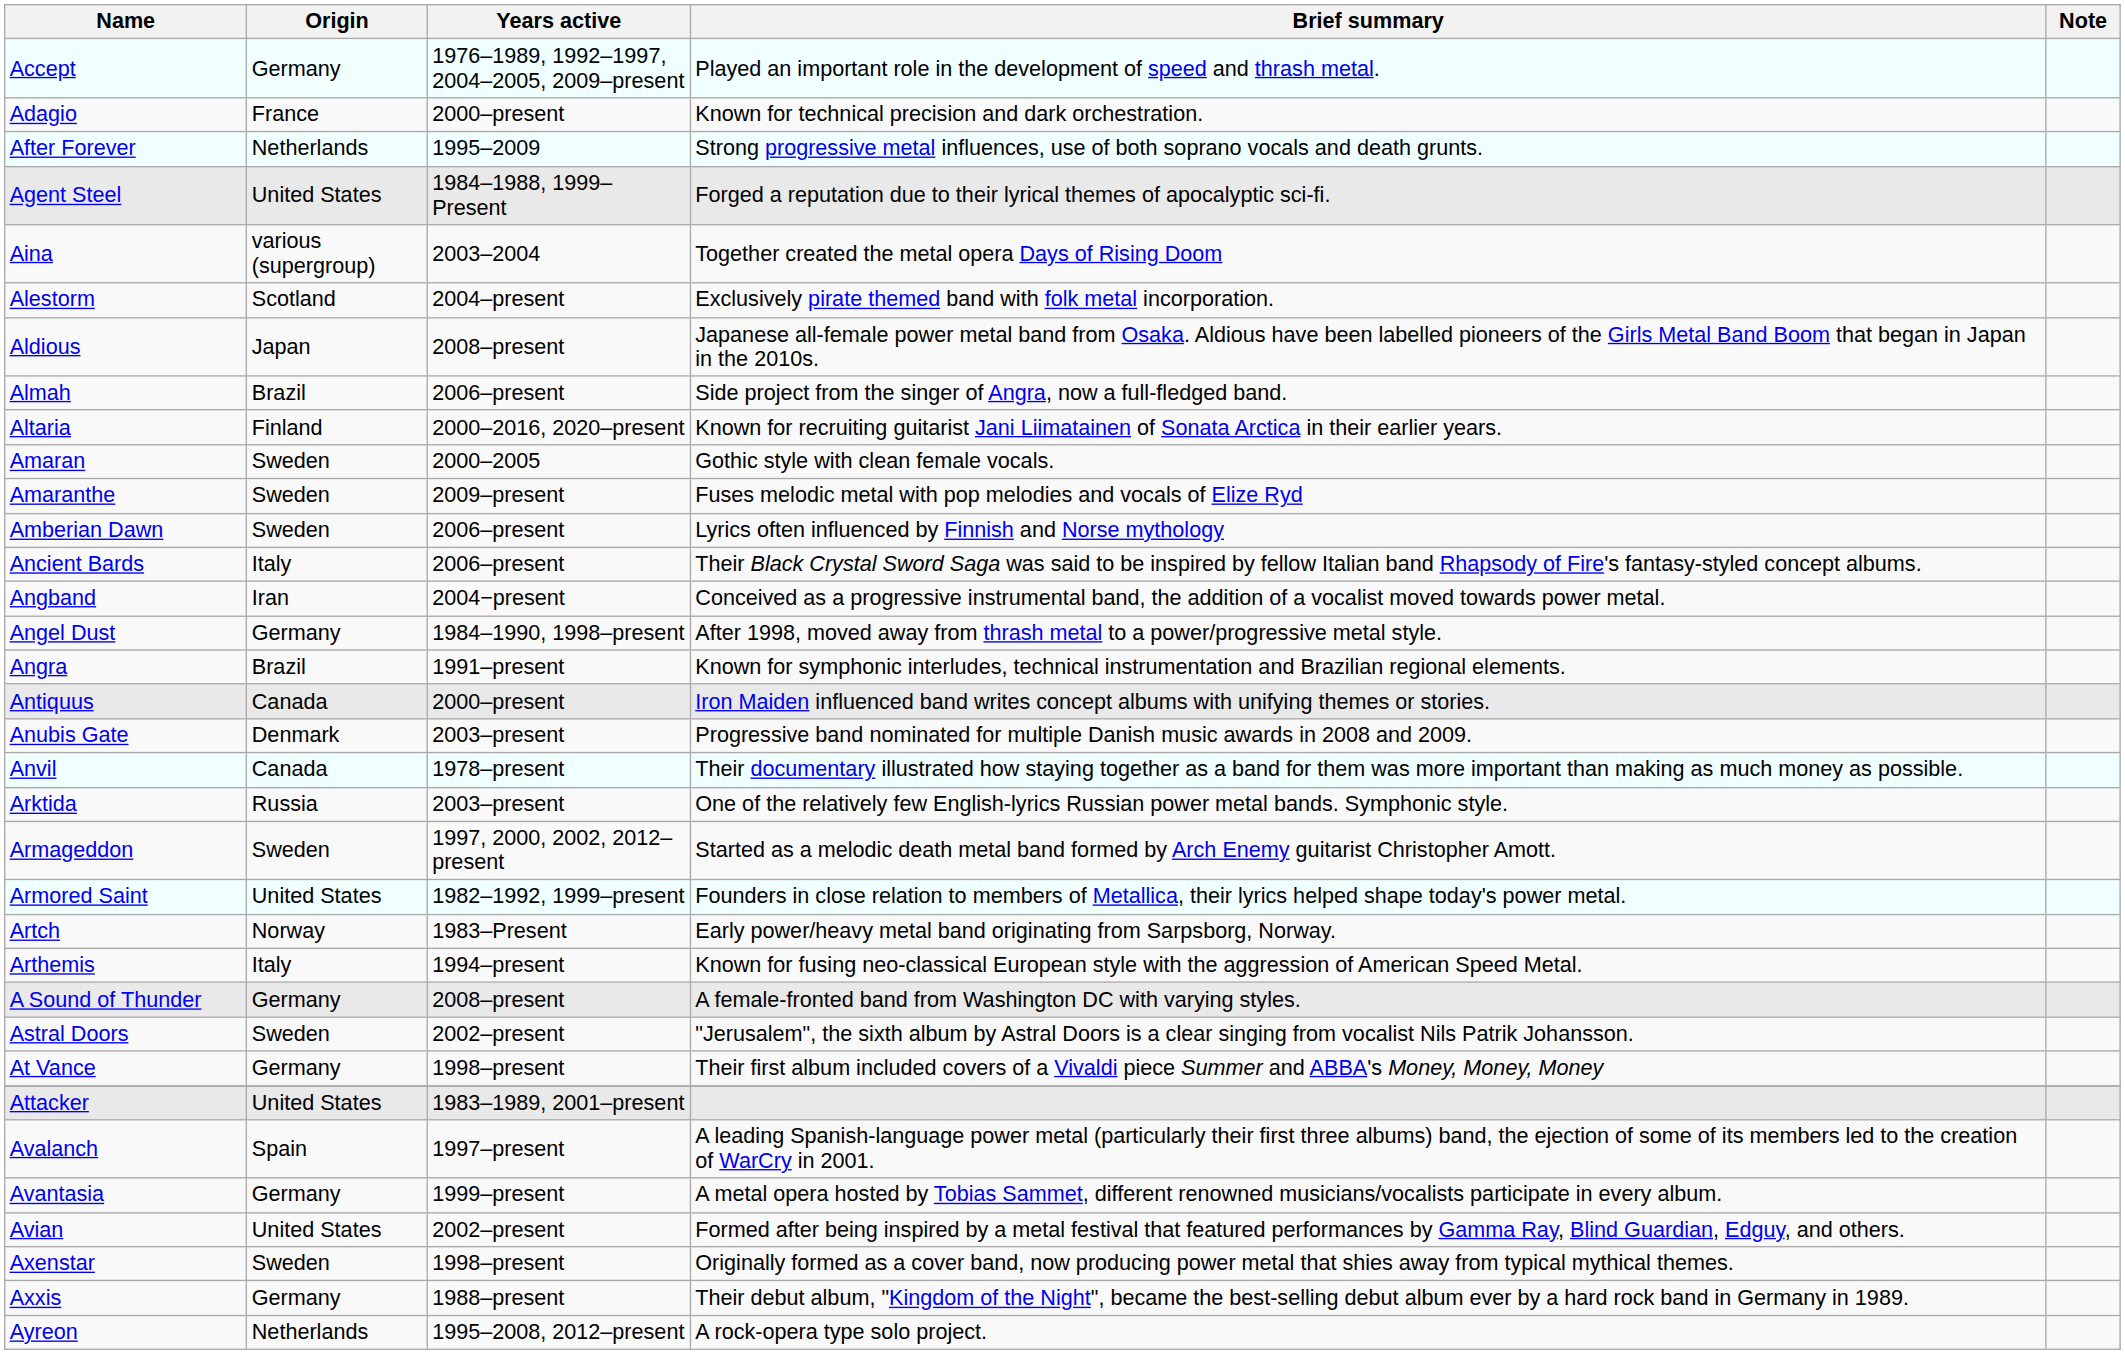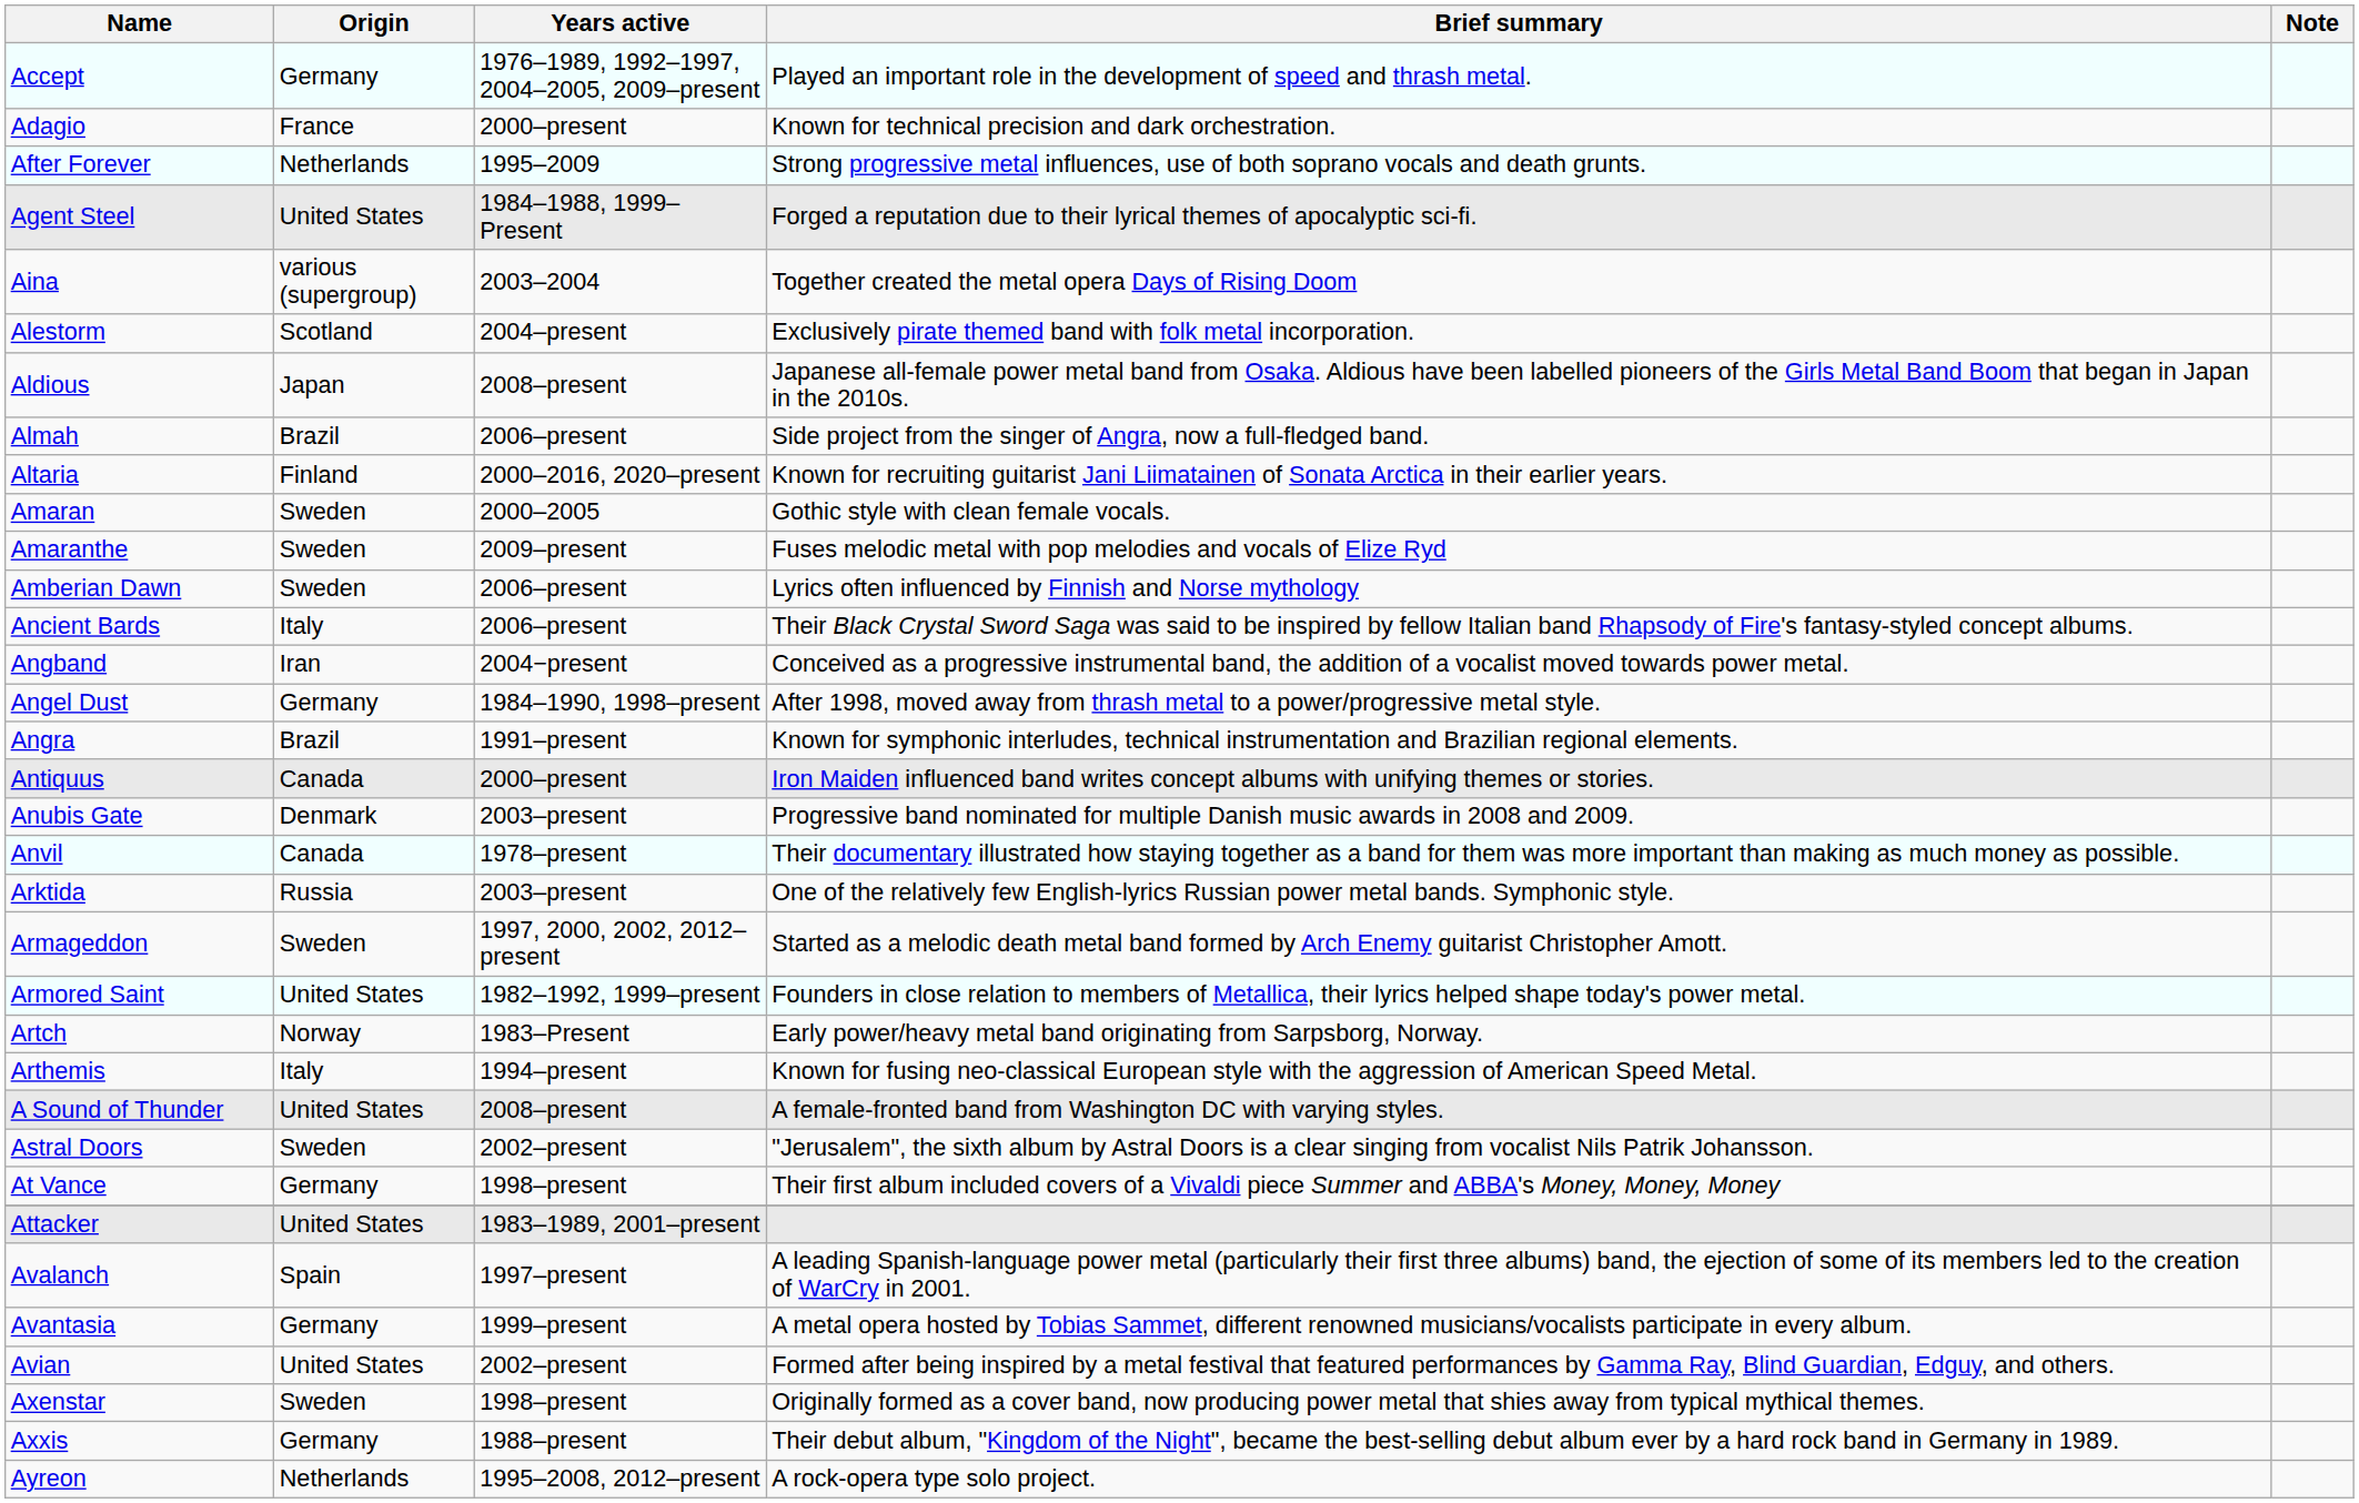A Sound of Thunder | Origin: Germany -> United States
